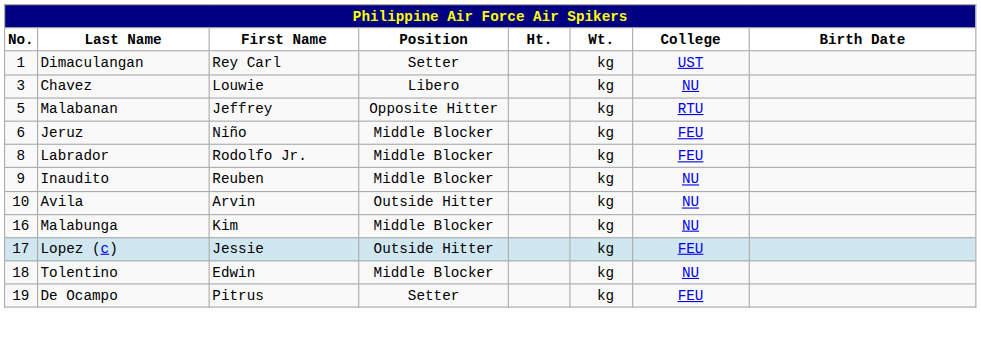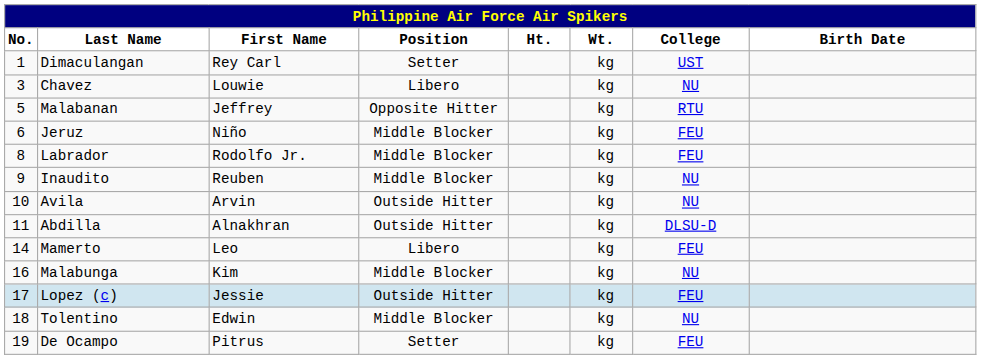+ row: 11 | Abdilla | Alnakhran | Outside Hitter | kg | DLSU-D
+ row: 14 | Mamerto | Leo | Libero | kg | FEU
